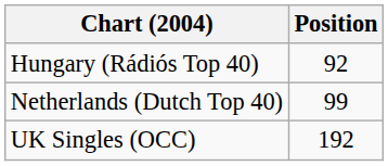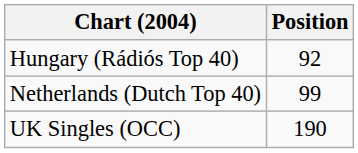UK Singles (OCC) | Position: 192 -> 190
